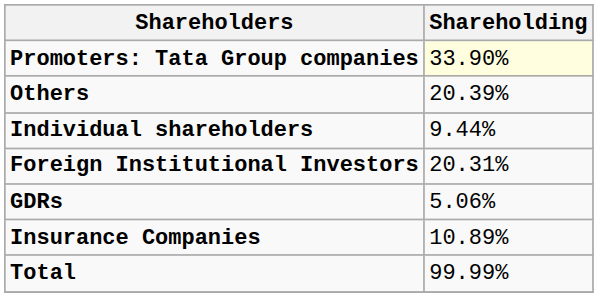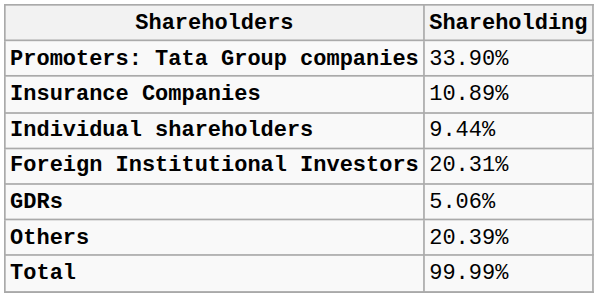Promoters: Tata Group companies | Shareholding: lightyellow background -> no background
rows swapped: Insurance Companies <-> Others
